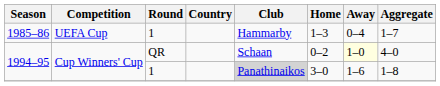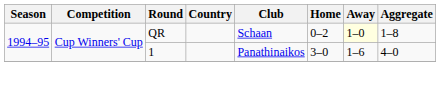- row: 1985–86 | UEFA Cup | 1 | Hammarby | 1–3 | 0–4 | 1–7
1994–95 / QR | Aggregate: 4–0 -> 1–8
1994–95 / 1 | Club: lightgrey background -> no background
1994–95 / 1 | Aggregate: 1–8 -> 4–0
